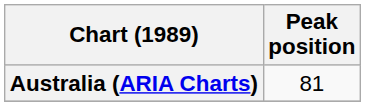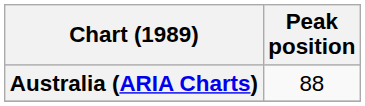Australia (ARIA Charts) | Peak position: 81 -> 88
